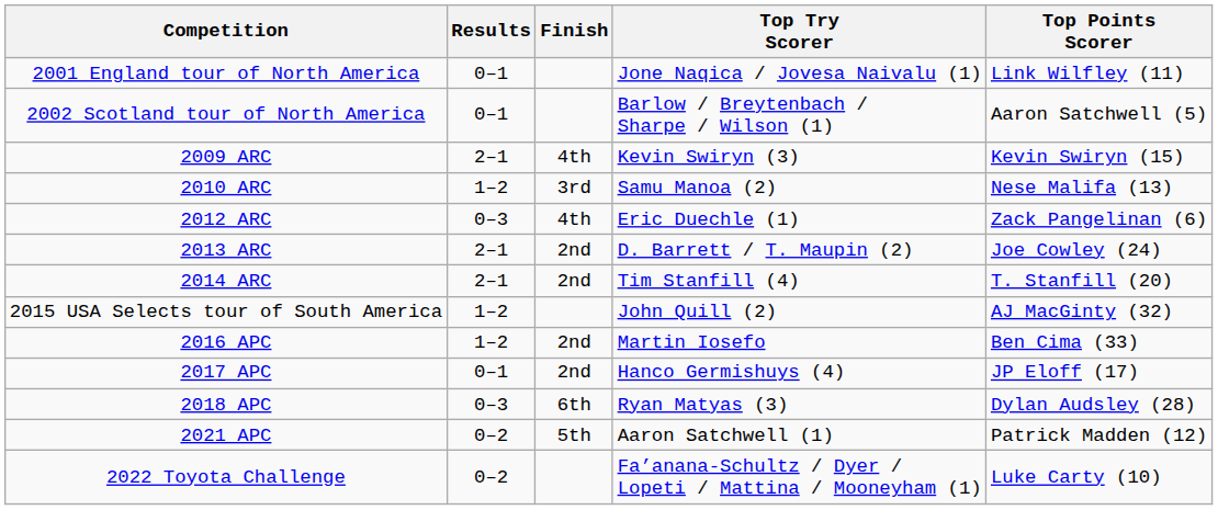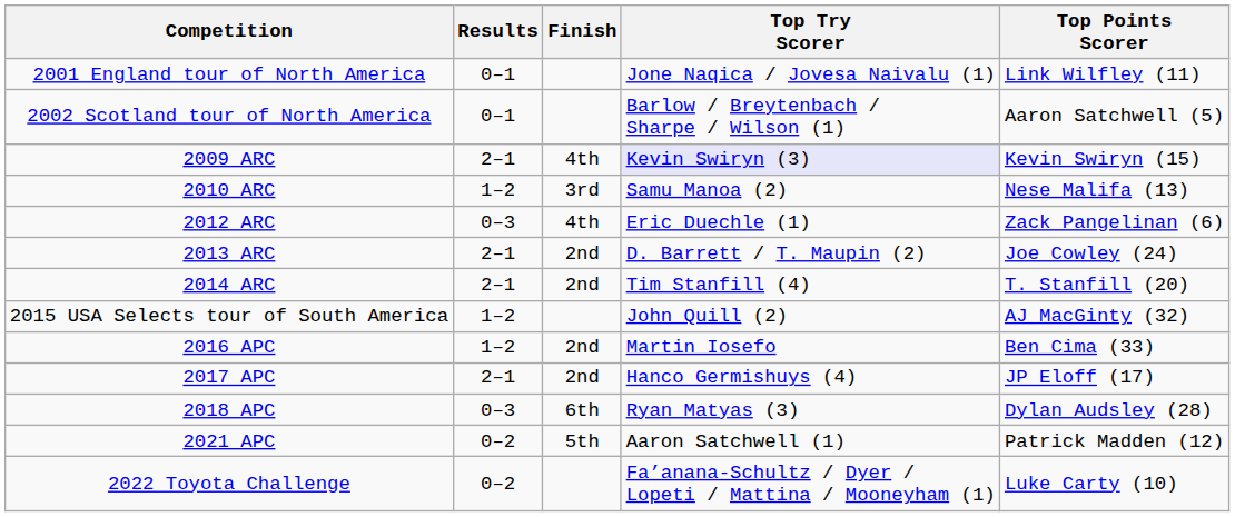2009 ARC | Top Try Scorer: no background -> lavender background
2017 APC | Results: 0–1 -> 2–1
